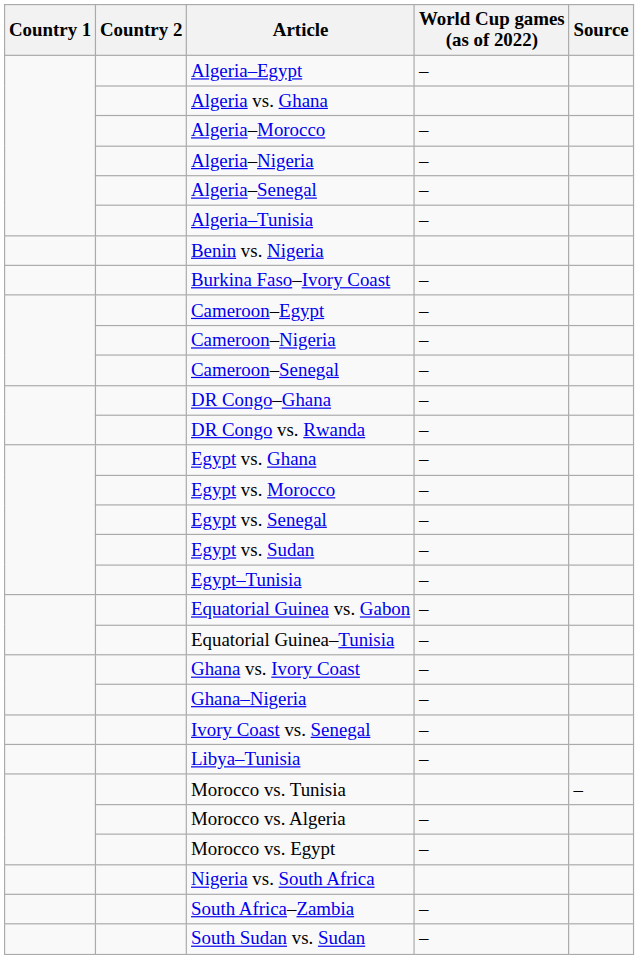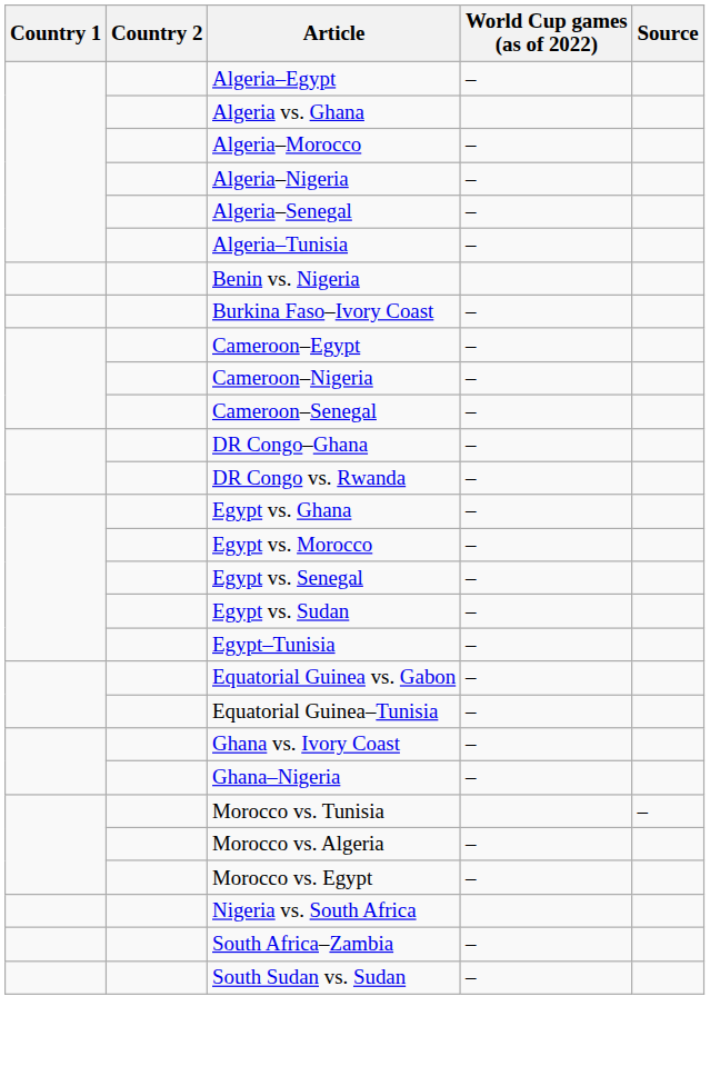- row: Ivory Coast vs. Senegal | –
- row: Libya–Tunisia | –
